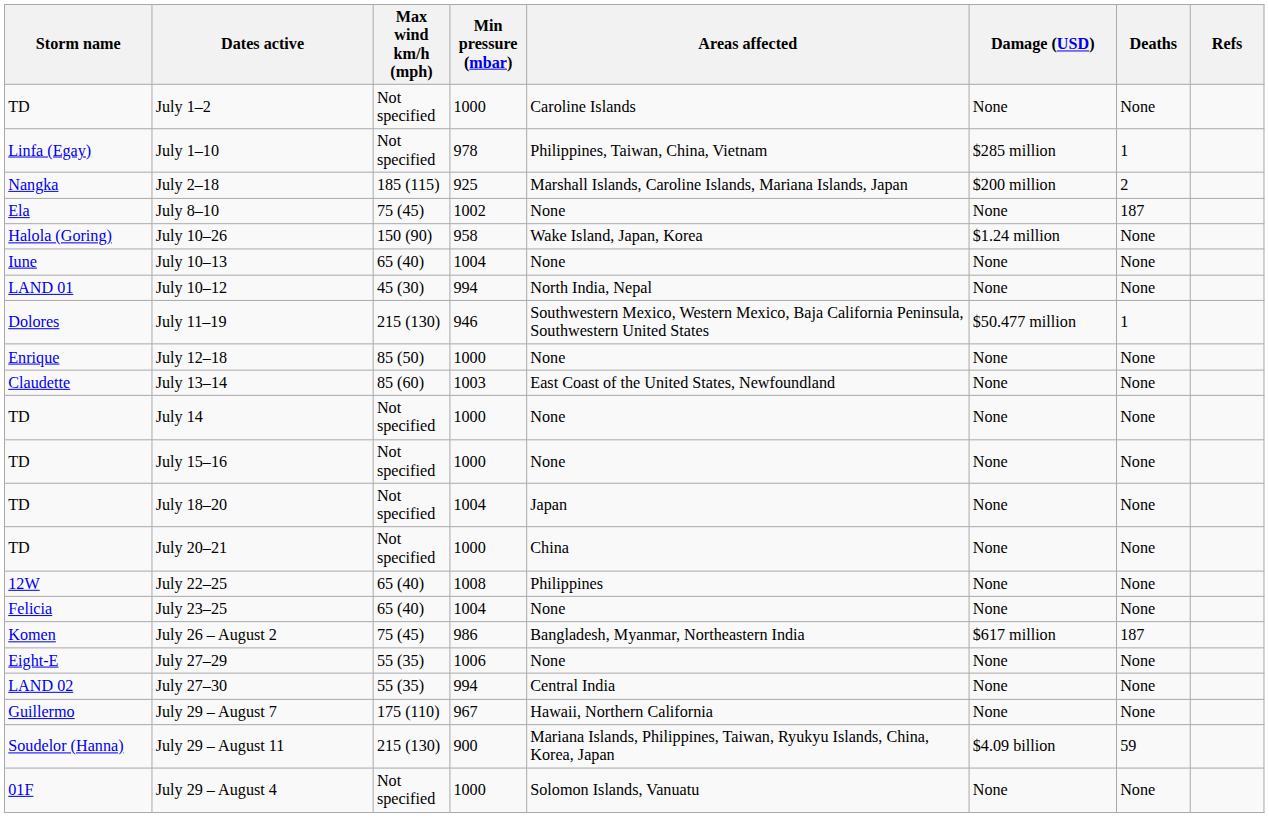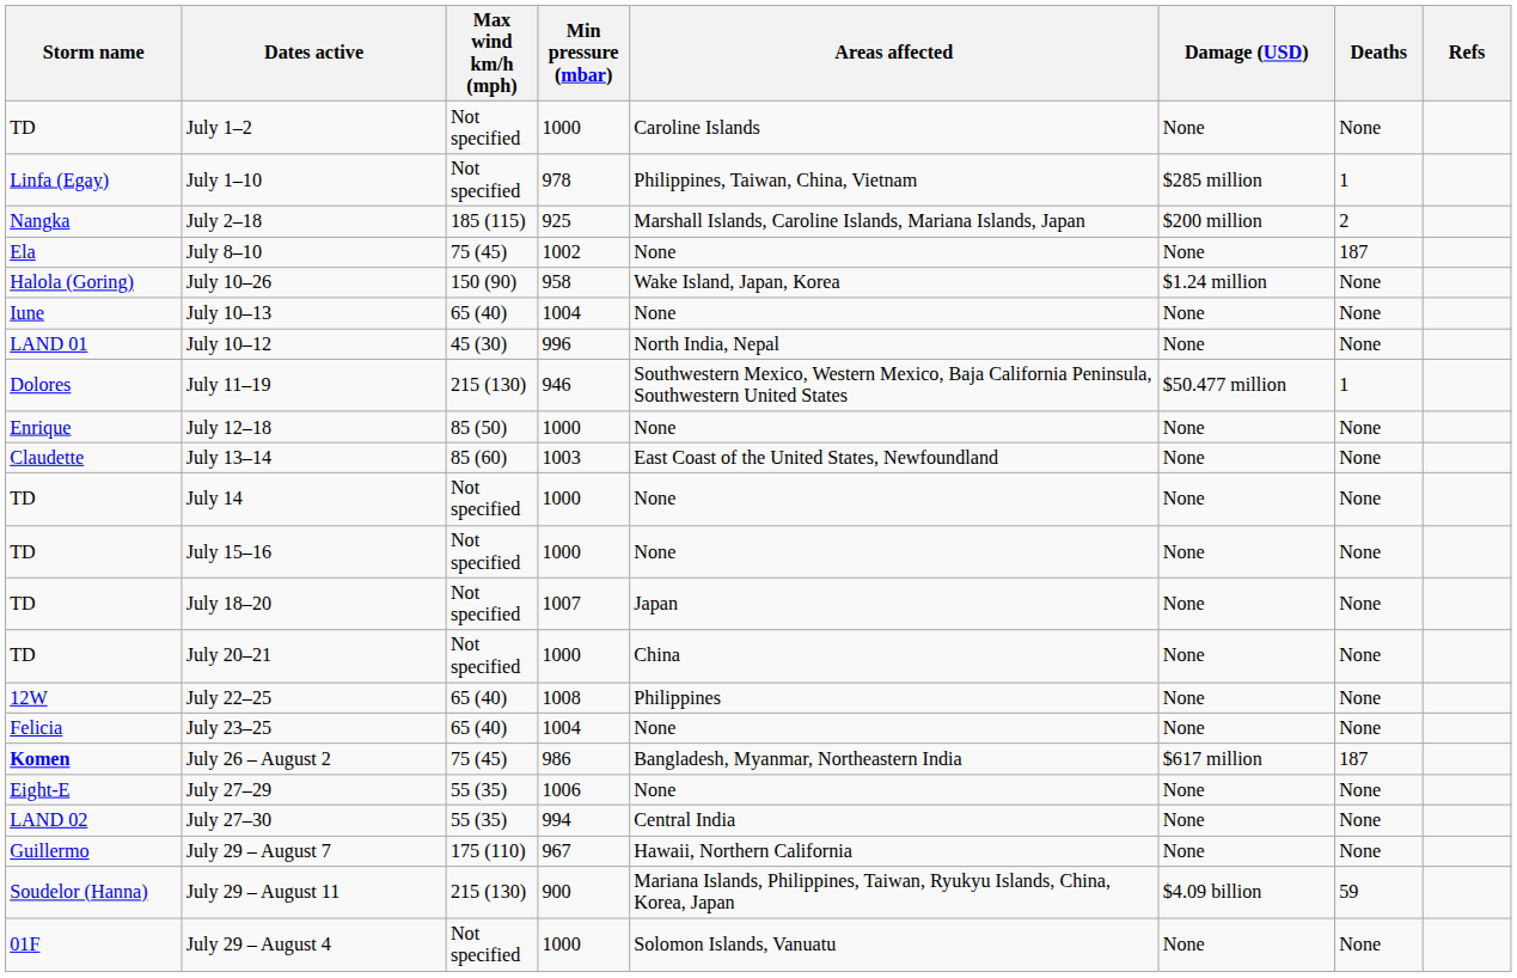July 10–12 | Min pressure (mbar): 994 -> 996
July 18–20 | Min pressure (mbar): 1004 -> 1007
July 26 – August 2 | Storm name: normal -> bold
